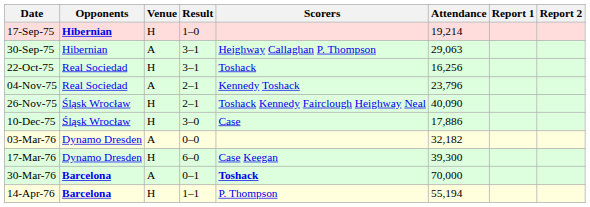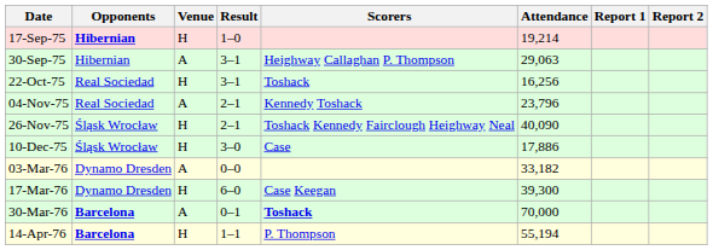03-Mar-76 | Attendance: 32,182 -> 33,182
